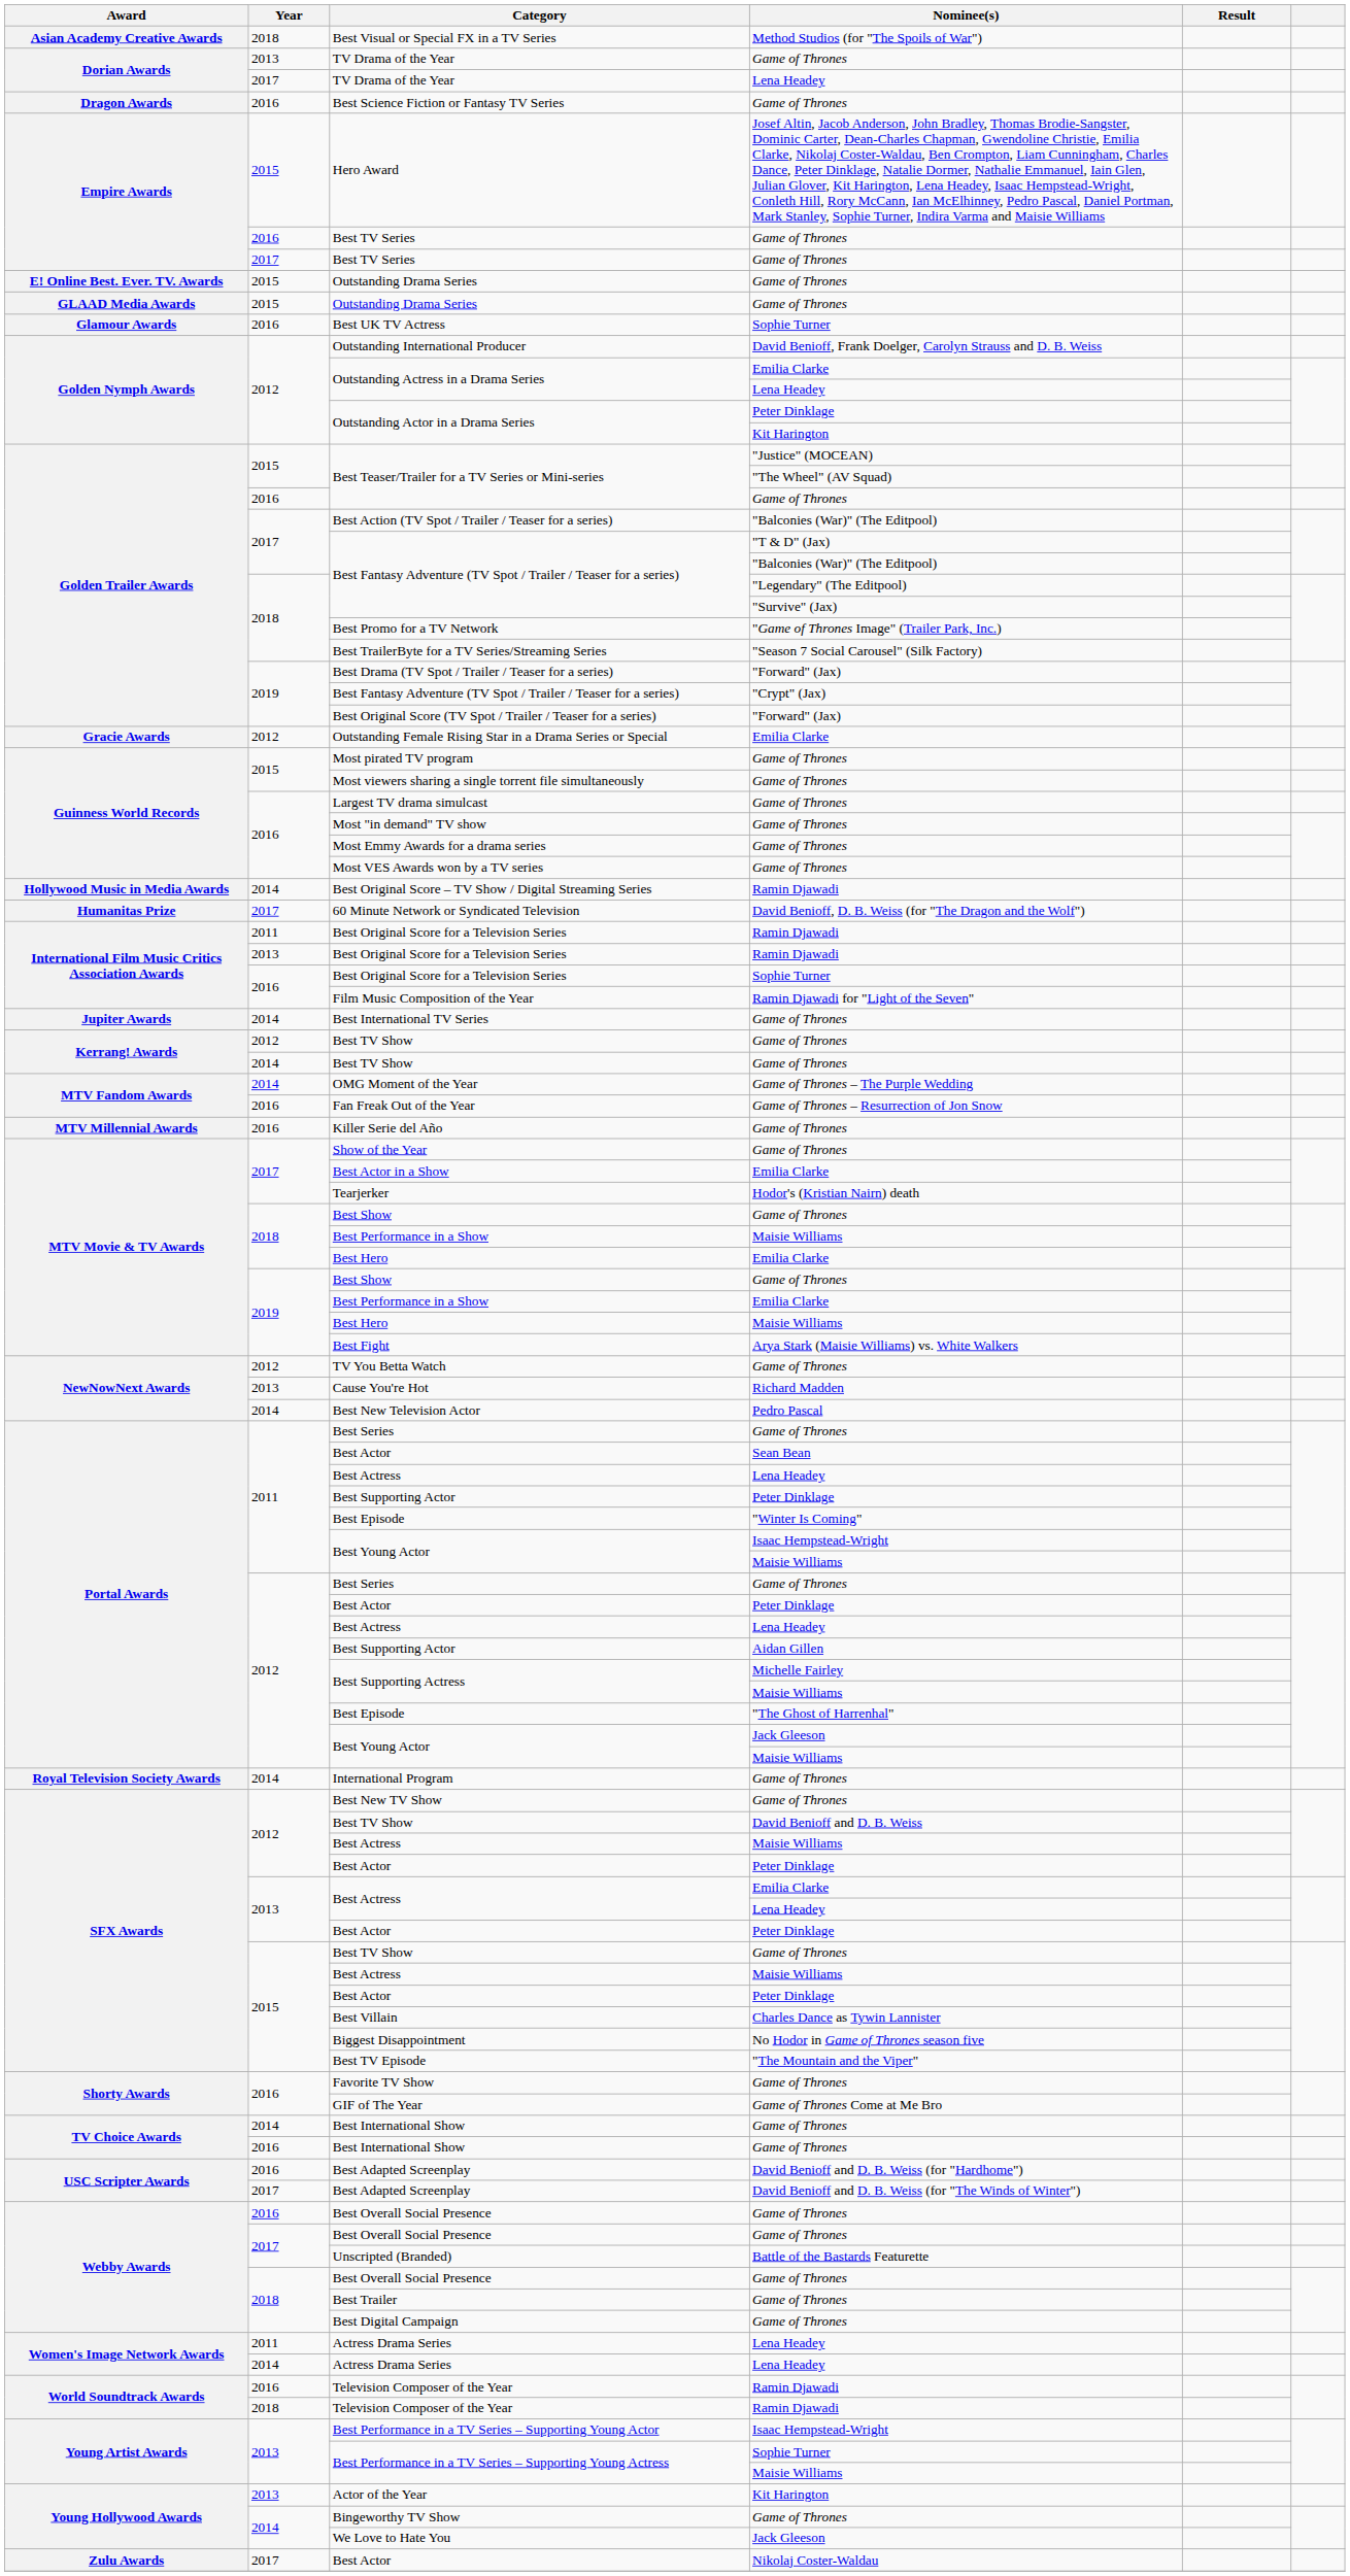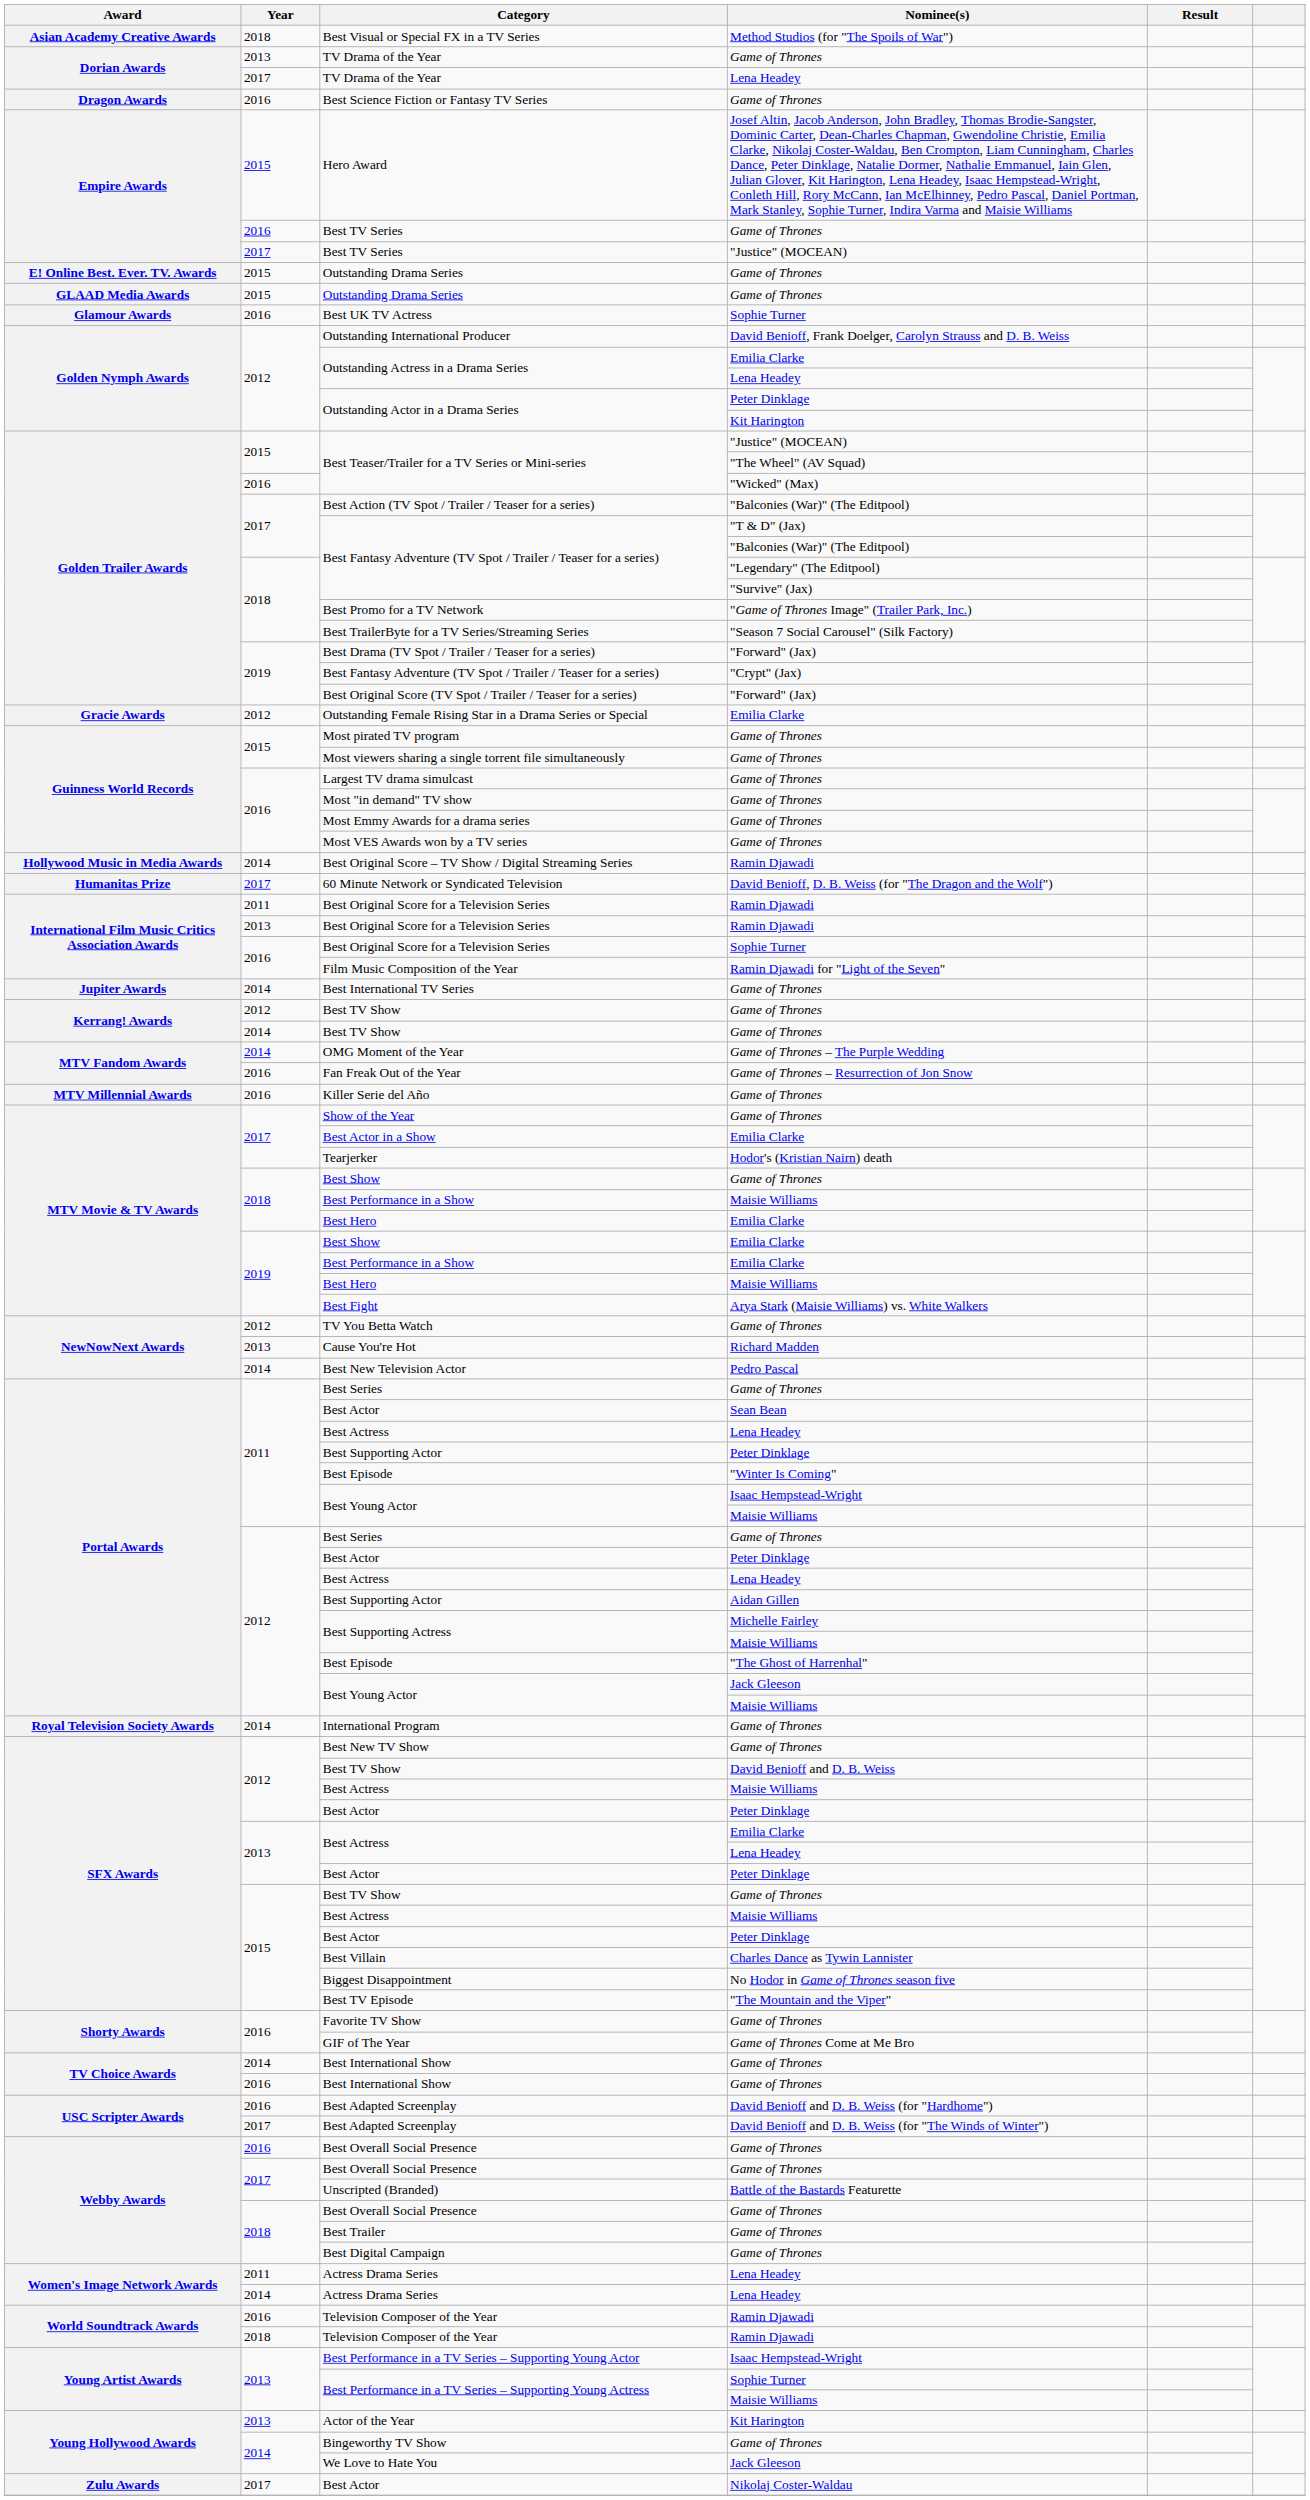2017 / Best TV Series | Nominee(s): Game of Thrones -> "Justice" (MOCEAN)
2016 / Best Teaser/Trailer for a TV Series or Mini-series | Nominee(s): Game of Thrones -> "Wicked" (Max)
2019 / Best Show | Nominee(s): Game of Thrones -> Emilia Clarke
